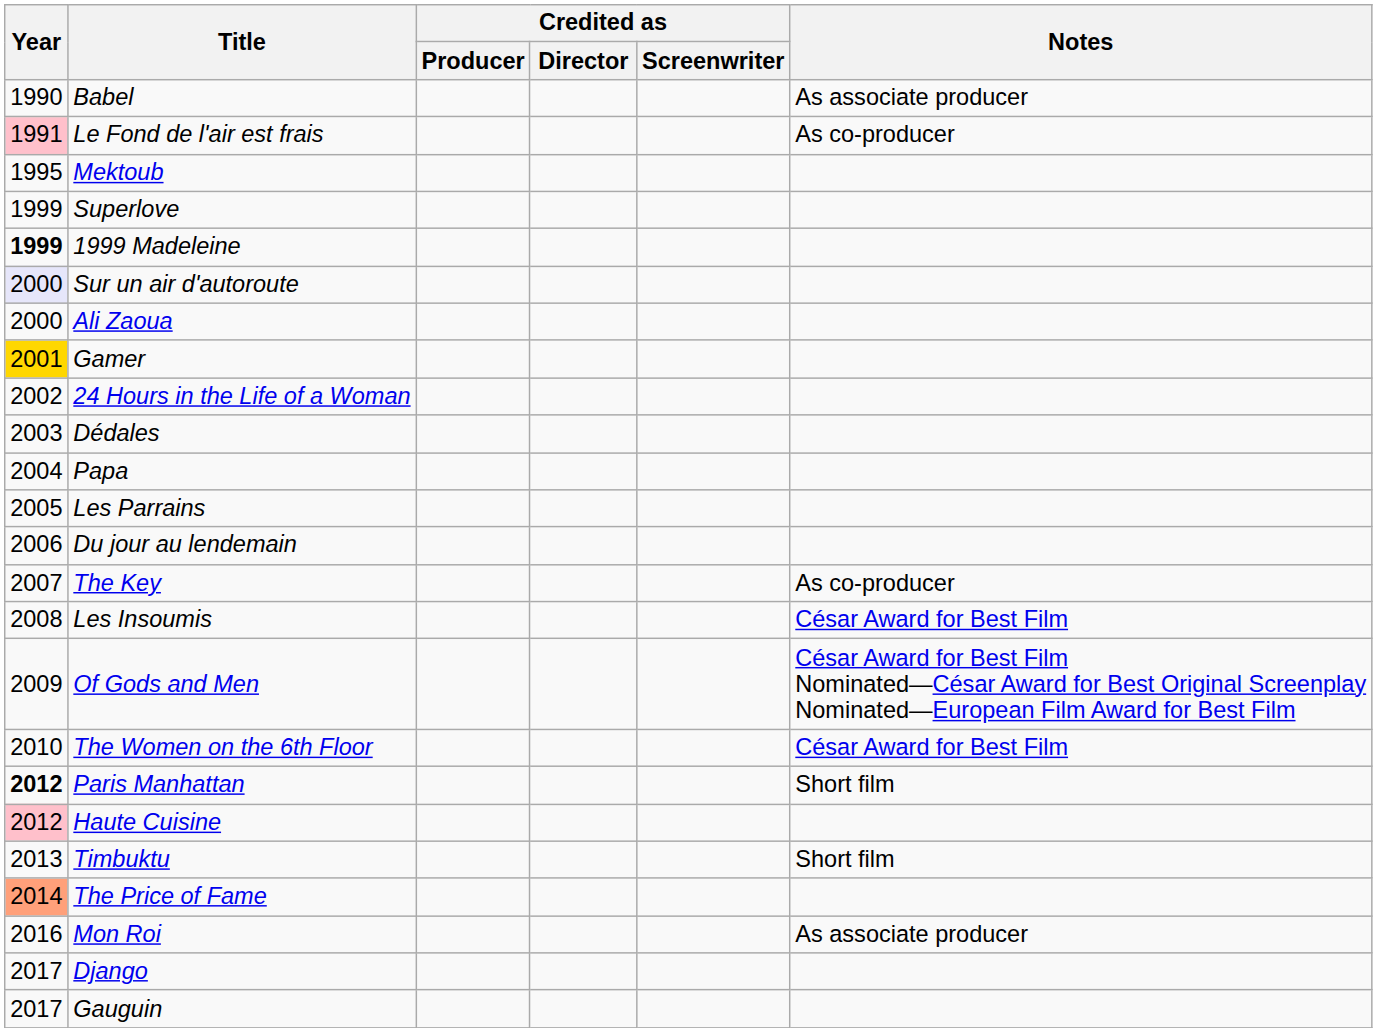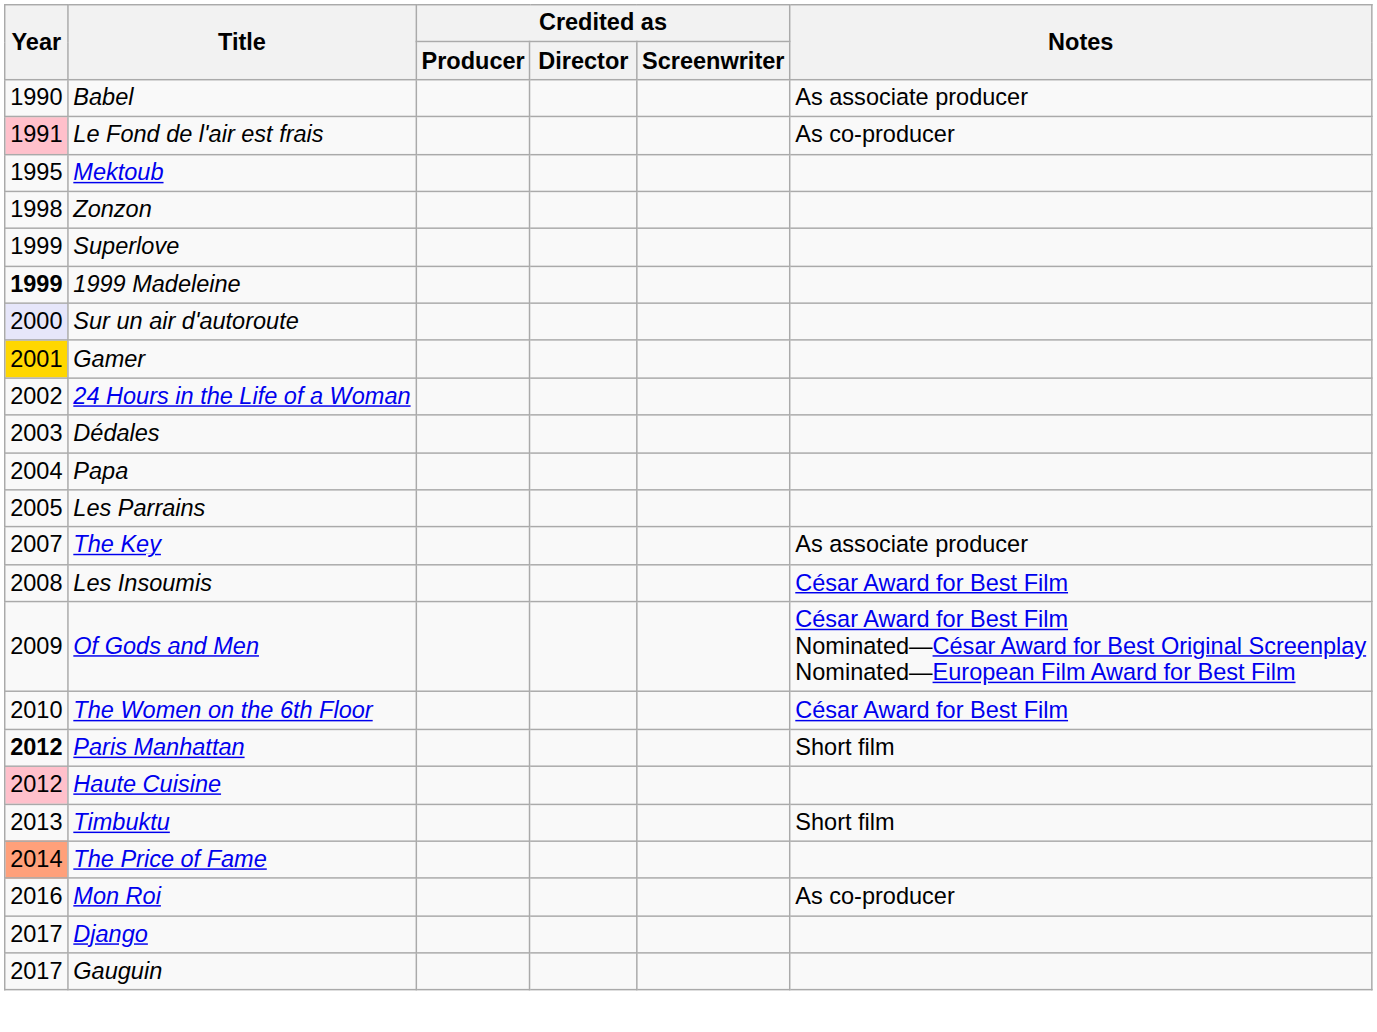+ row: 1998 | Zonzon
- row: 2000 | Ali Zaoua
- row: 2006 | Du jour au lendemain
The Key | Notes: As co-producer -> As associate producer
Mon Roi | Notes: As associate producer -> As co-producer
